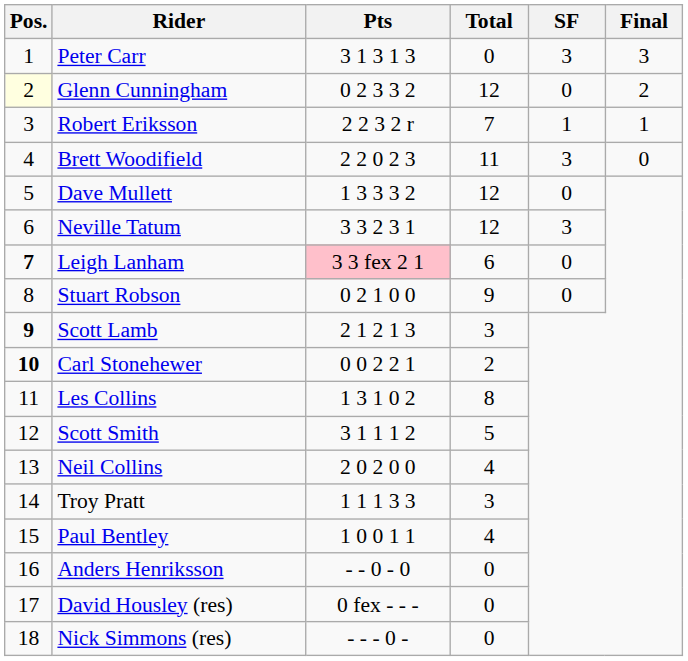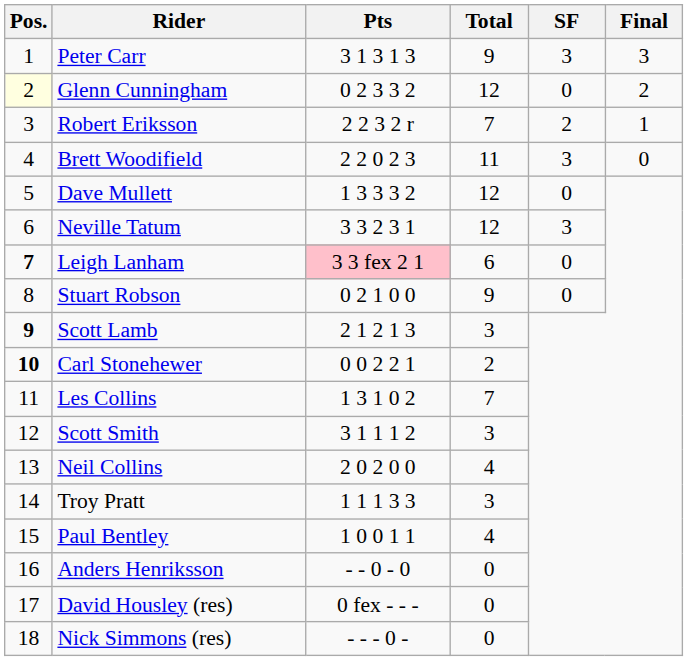Peter Carr | Total: 0 -> 9
Robert Eriksson | SF: 1 -> 2
Les Collins | Total: 8 -> 7
Scott Smith | Total: 5 -> 3
